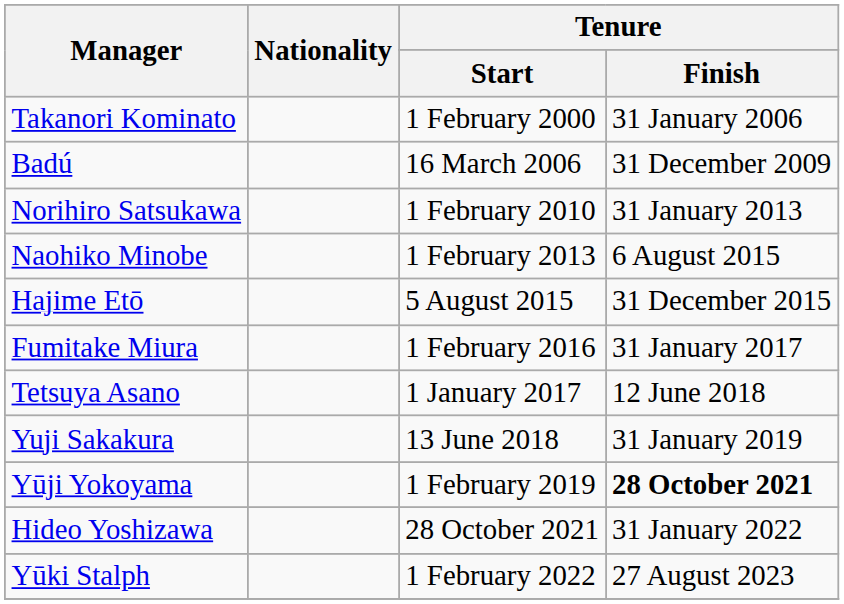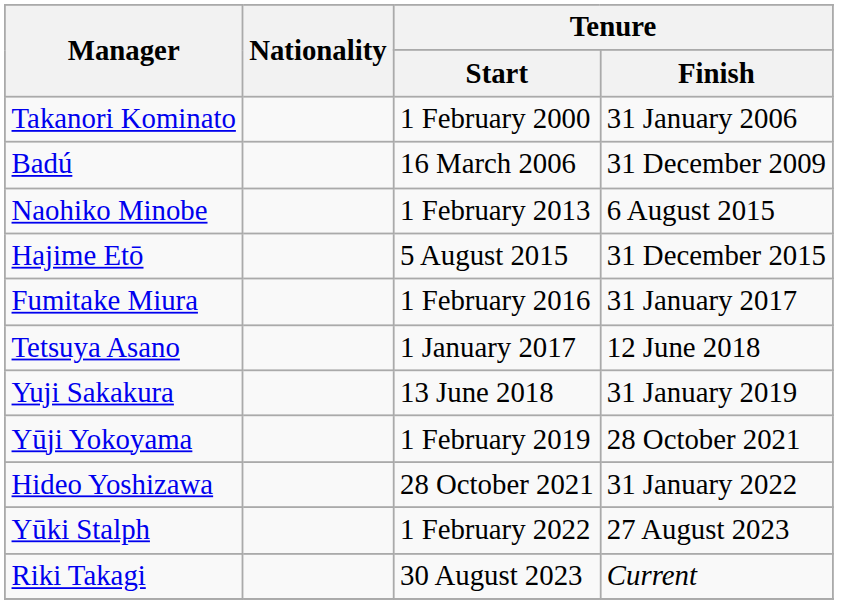- row: Norihiro Satsukawa | 1 February 2010 | 31 January 2013
Yūji Yokoyama | Tenure / Finish: bold -> normal
+ row: Riki Takagi | 30 August 2023 | Current
